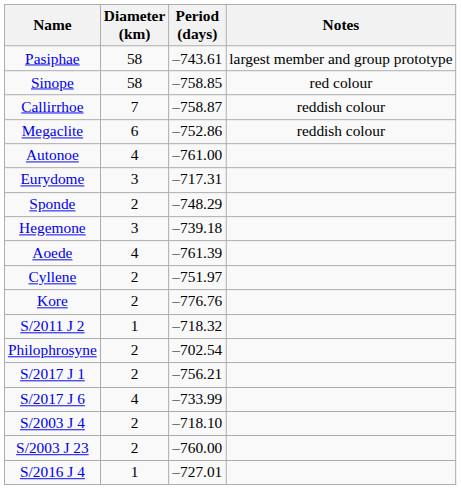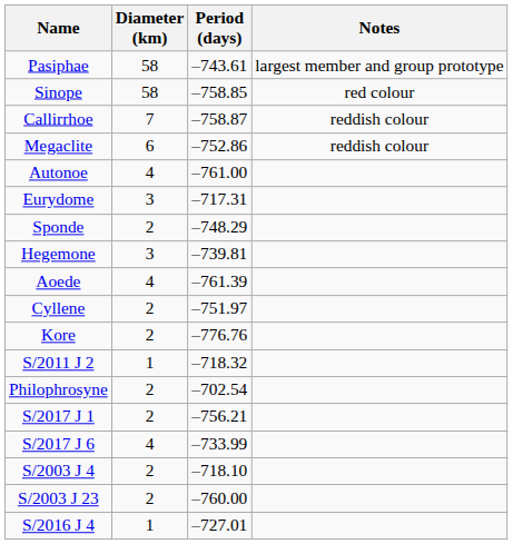Hegemone | Period (days): –739.18 -> –739.81
